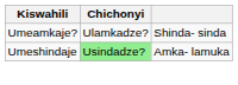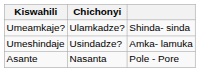Umeshindaje | Chichonyi: lightgreen background -> no background
+ row: Asante | Nasanta | Pole - Pore
